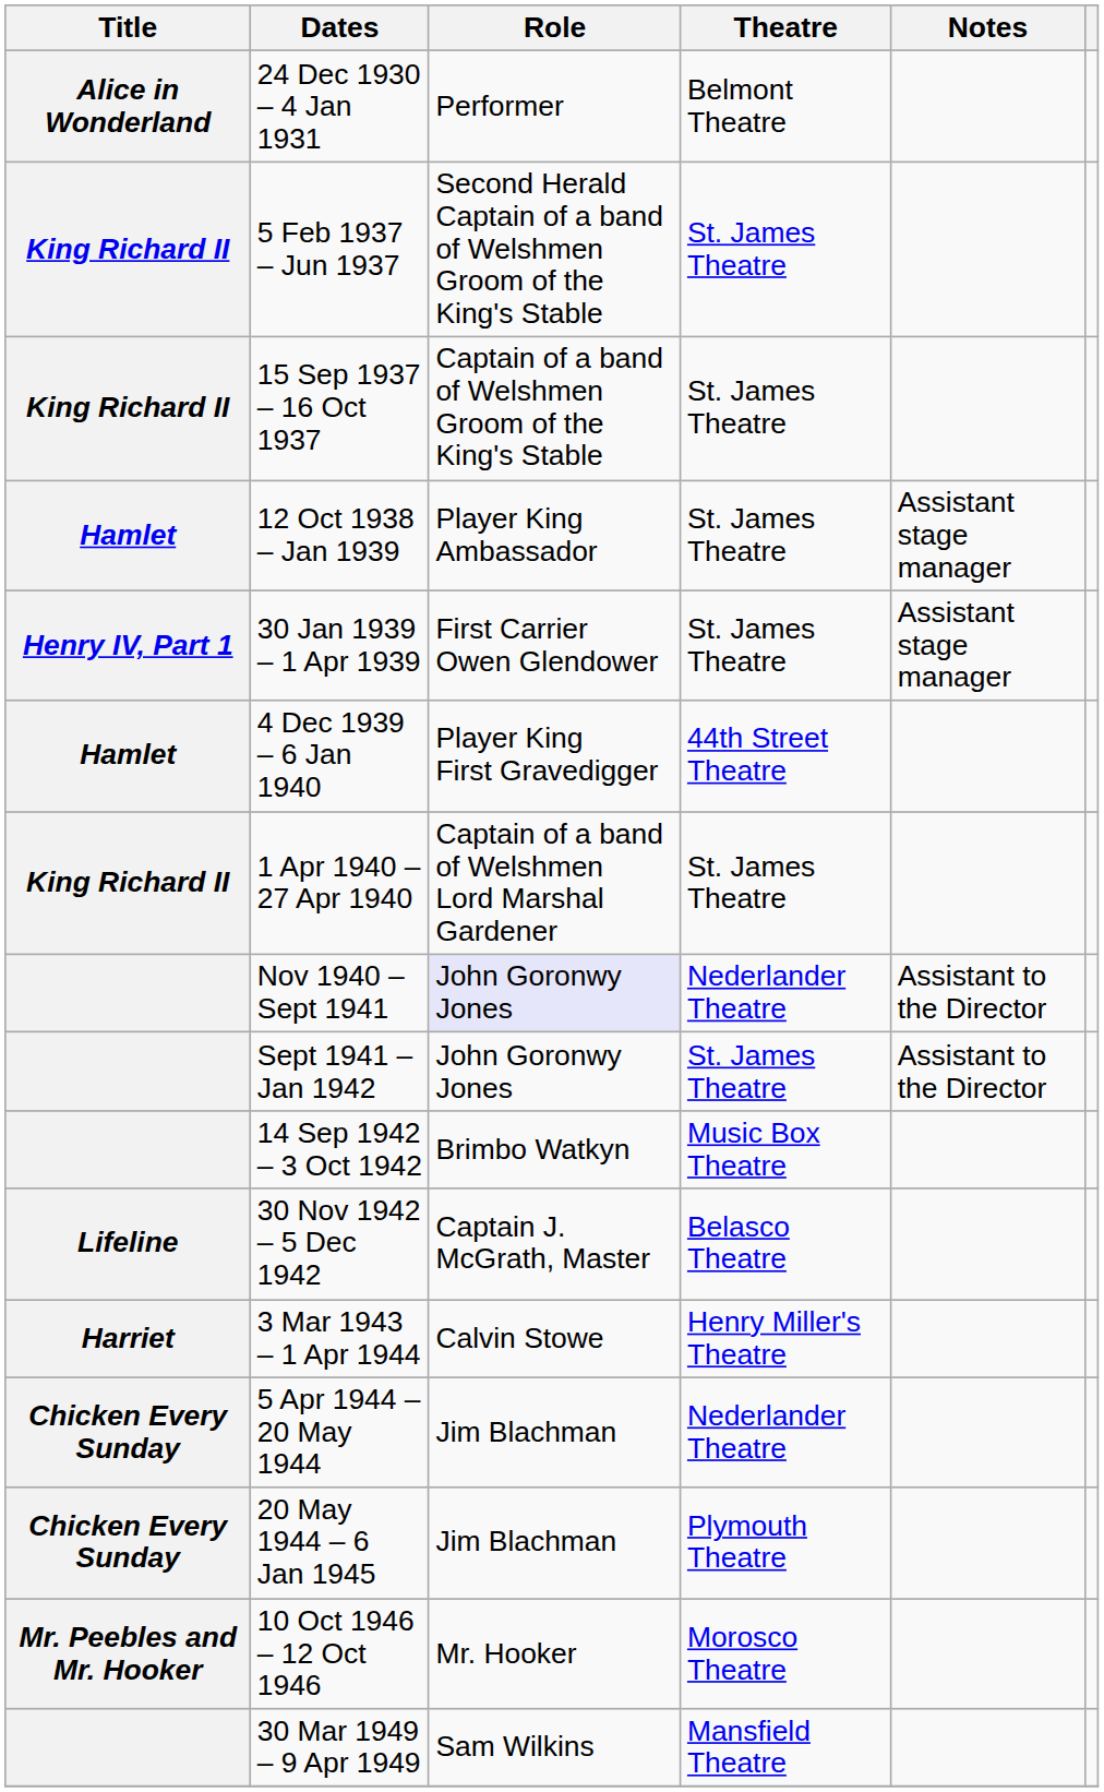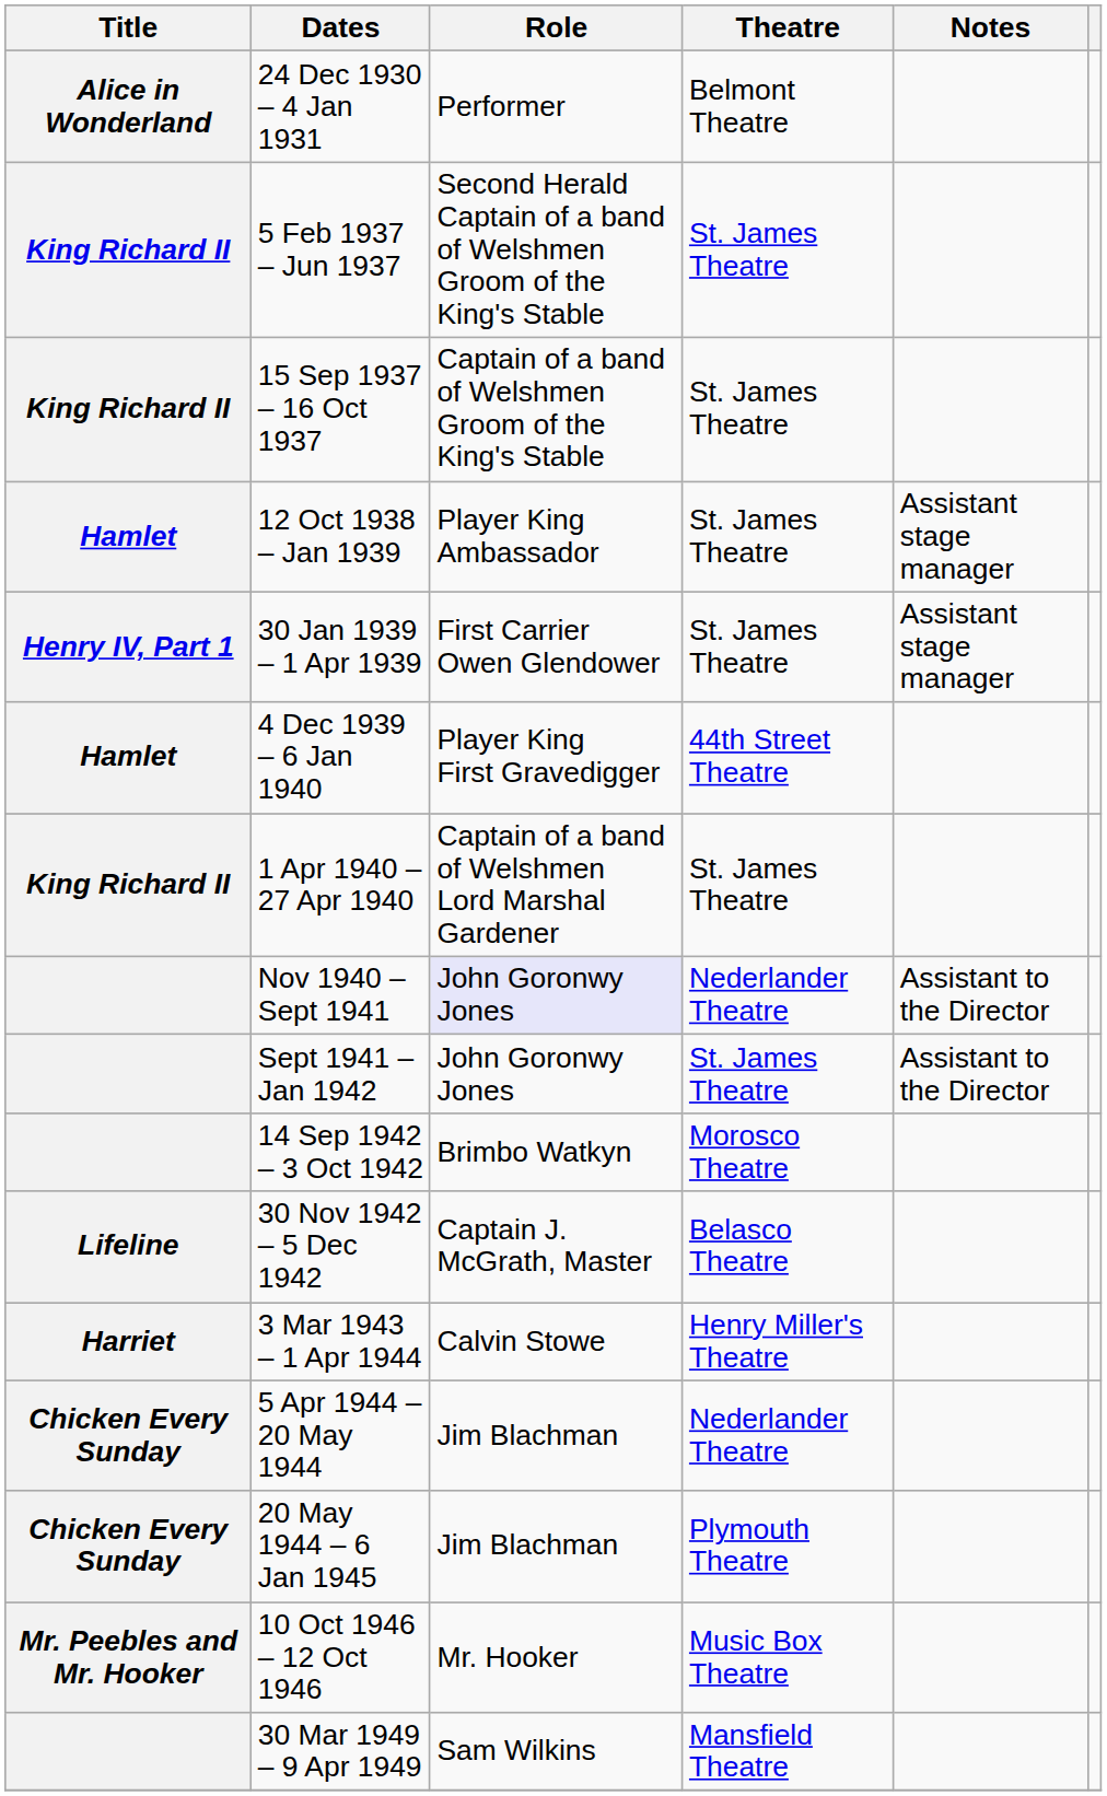14 Sep 1942 – 3 Oct 1942 | Theatre: Music Box Theatre -> Morosco Theatre
10 Oct 1946 – 12 Oct 1946 | Theatre: Morosco Theatre -> Music Box Theatre
